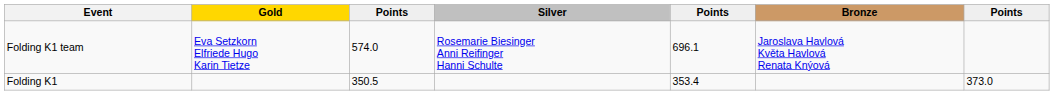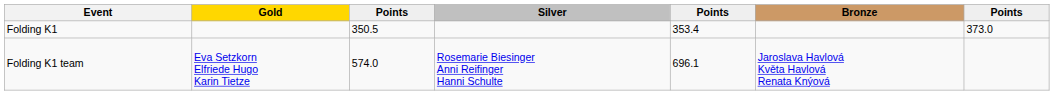rows swapped: Folding K1 <-> Folding K1 team
